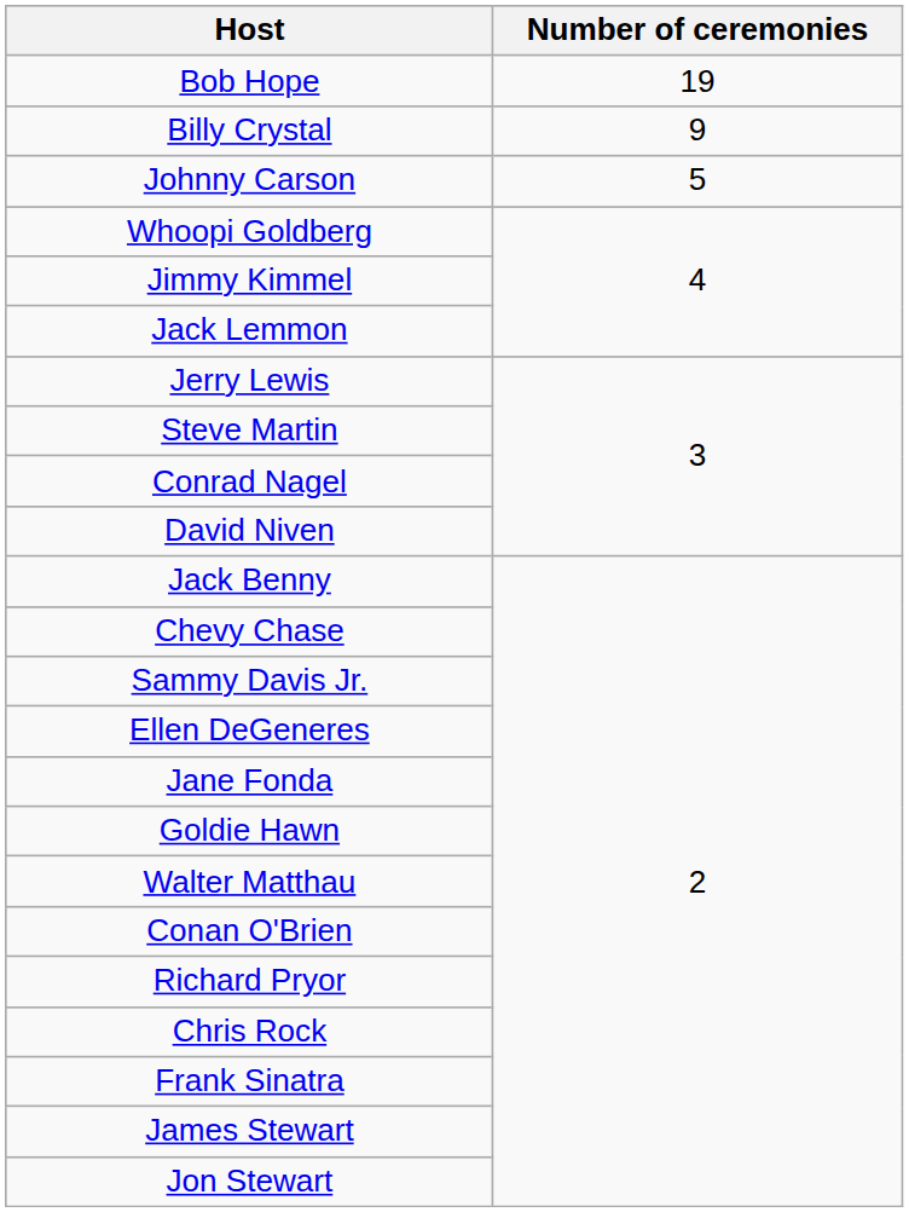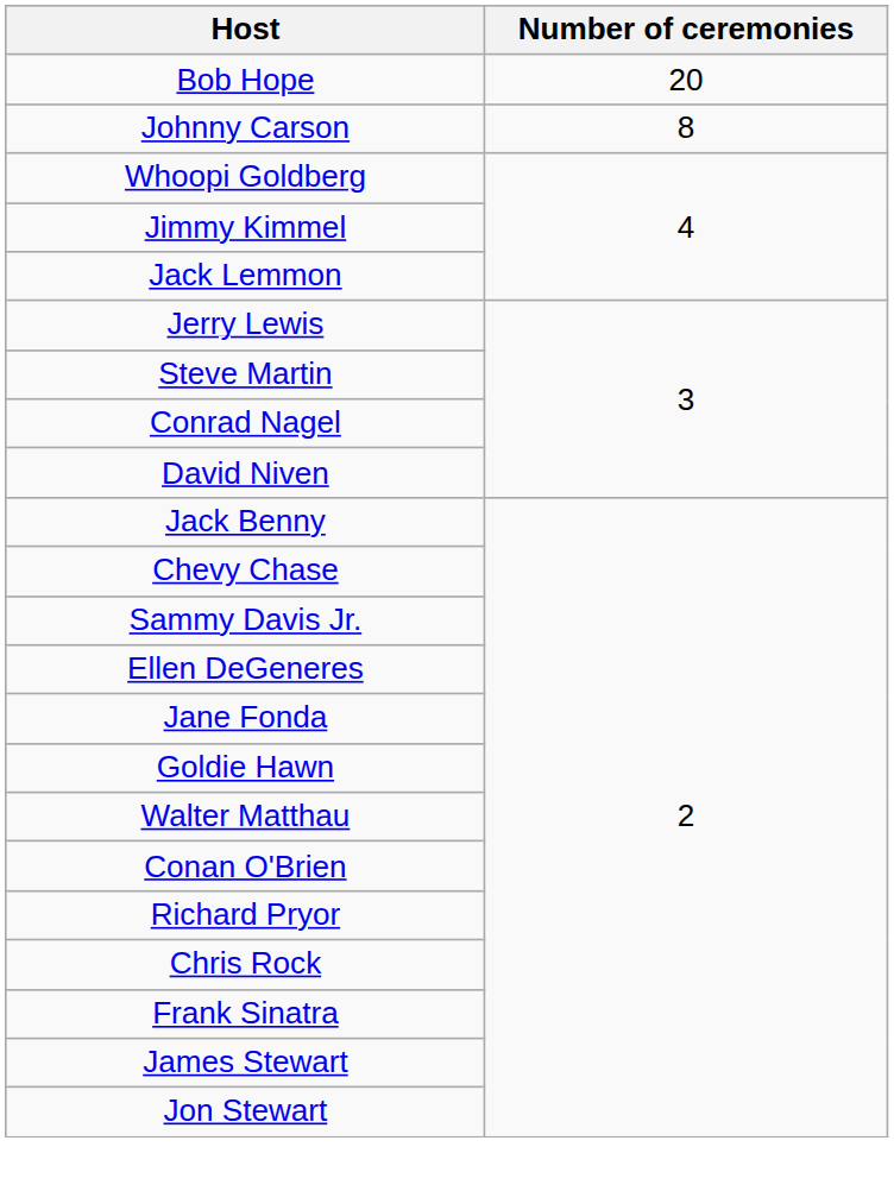Bob Hope | Number of ceremonies: 19 -> 20
- row: Billy Crystal | 9
Johnny Carson | Number of ceremonies: 5 -> 8
